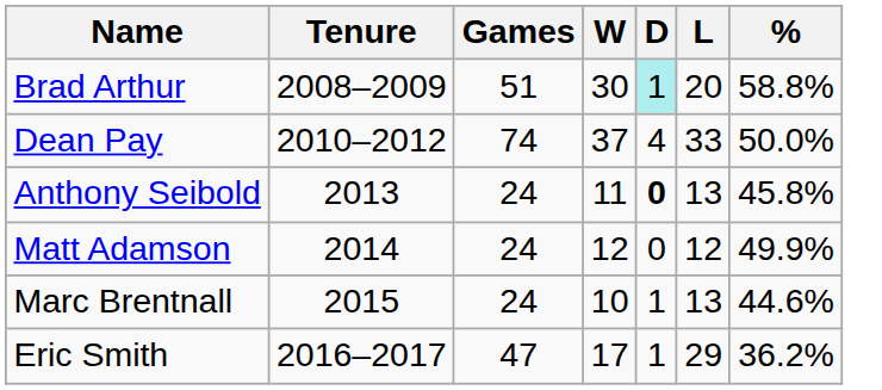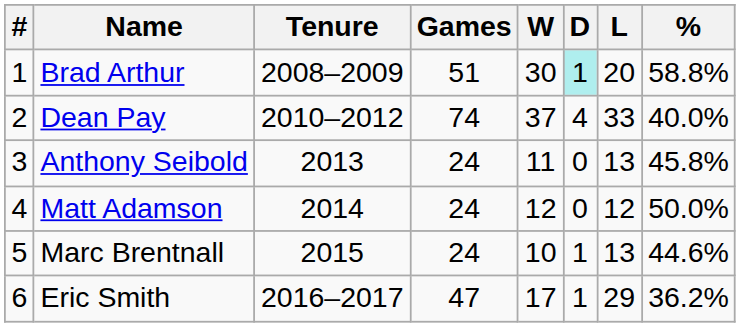+ column: # | 1 | 2 | 3 | 4 | 5 | 6
Dean Pay | %: 50.0% -> 40.0%
Anthony Seibold | D: bold -> normal
Matt Adamson | %: 49.9% -> 50.0%
